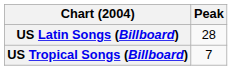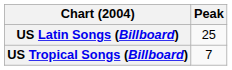US Latin Songs (Billboard) | Peak: 28 -> 25
